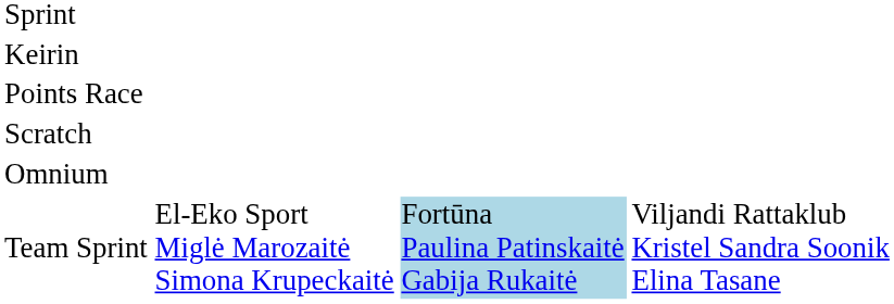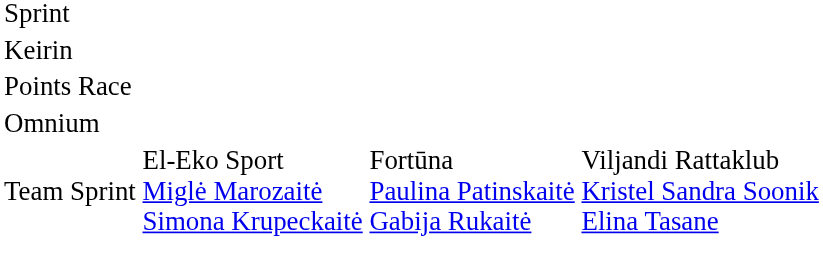- row: Scratch
Team Sprint | column 3: lightblue background -> no background
